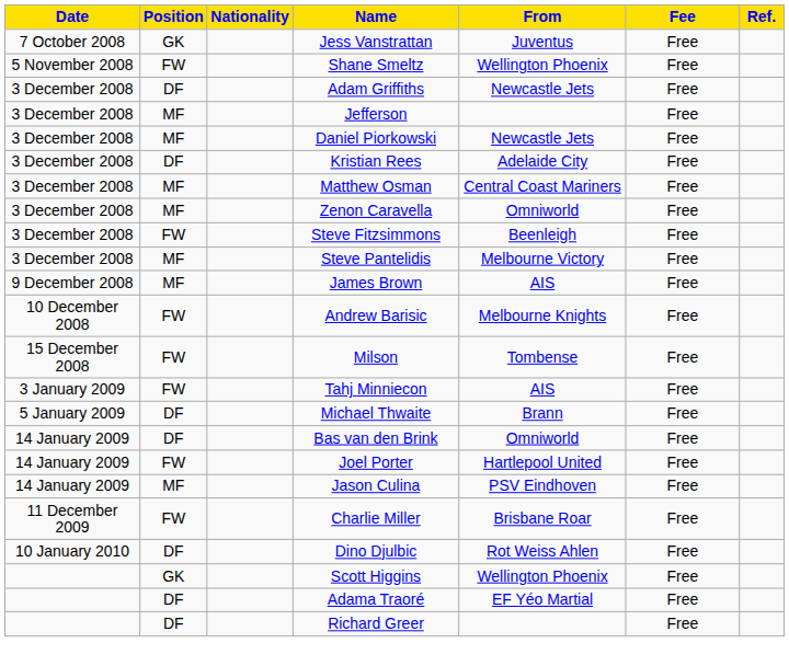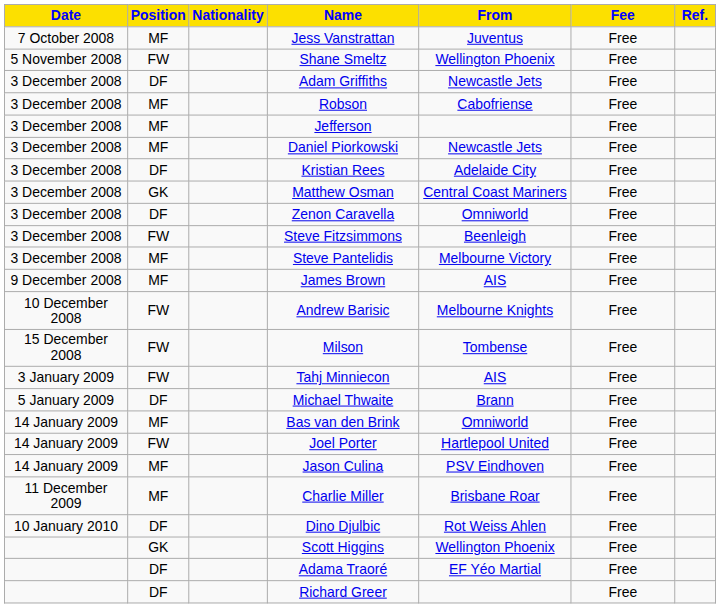Jess Vanstrattan | Position: GK -> MF
+ row: 3 December 2008 | MF | Robson | Cabofriense | Free
Matthew Osman | Position: MF -> GK
Zenon Caravella | Position: MF -> DF
Bas van den Brink | Position: DF -> MF
Charlie Miller | Position: FW -> MF
